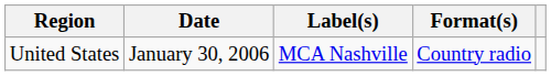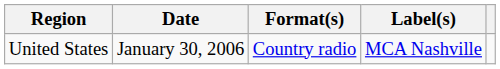columns swapped: Format(s) <-> Label(s)
